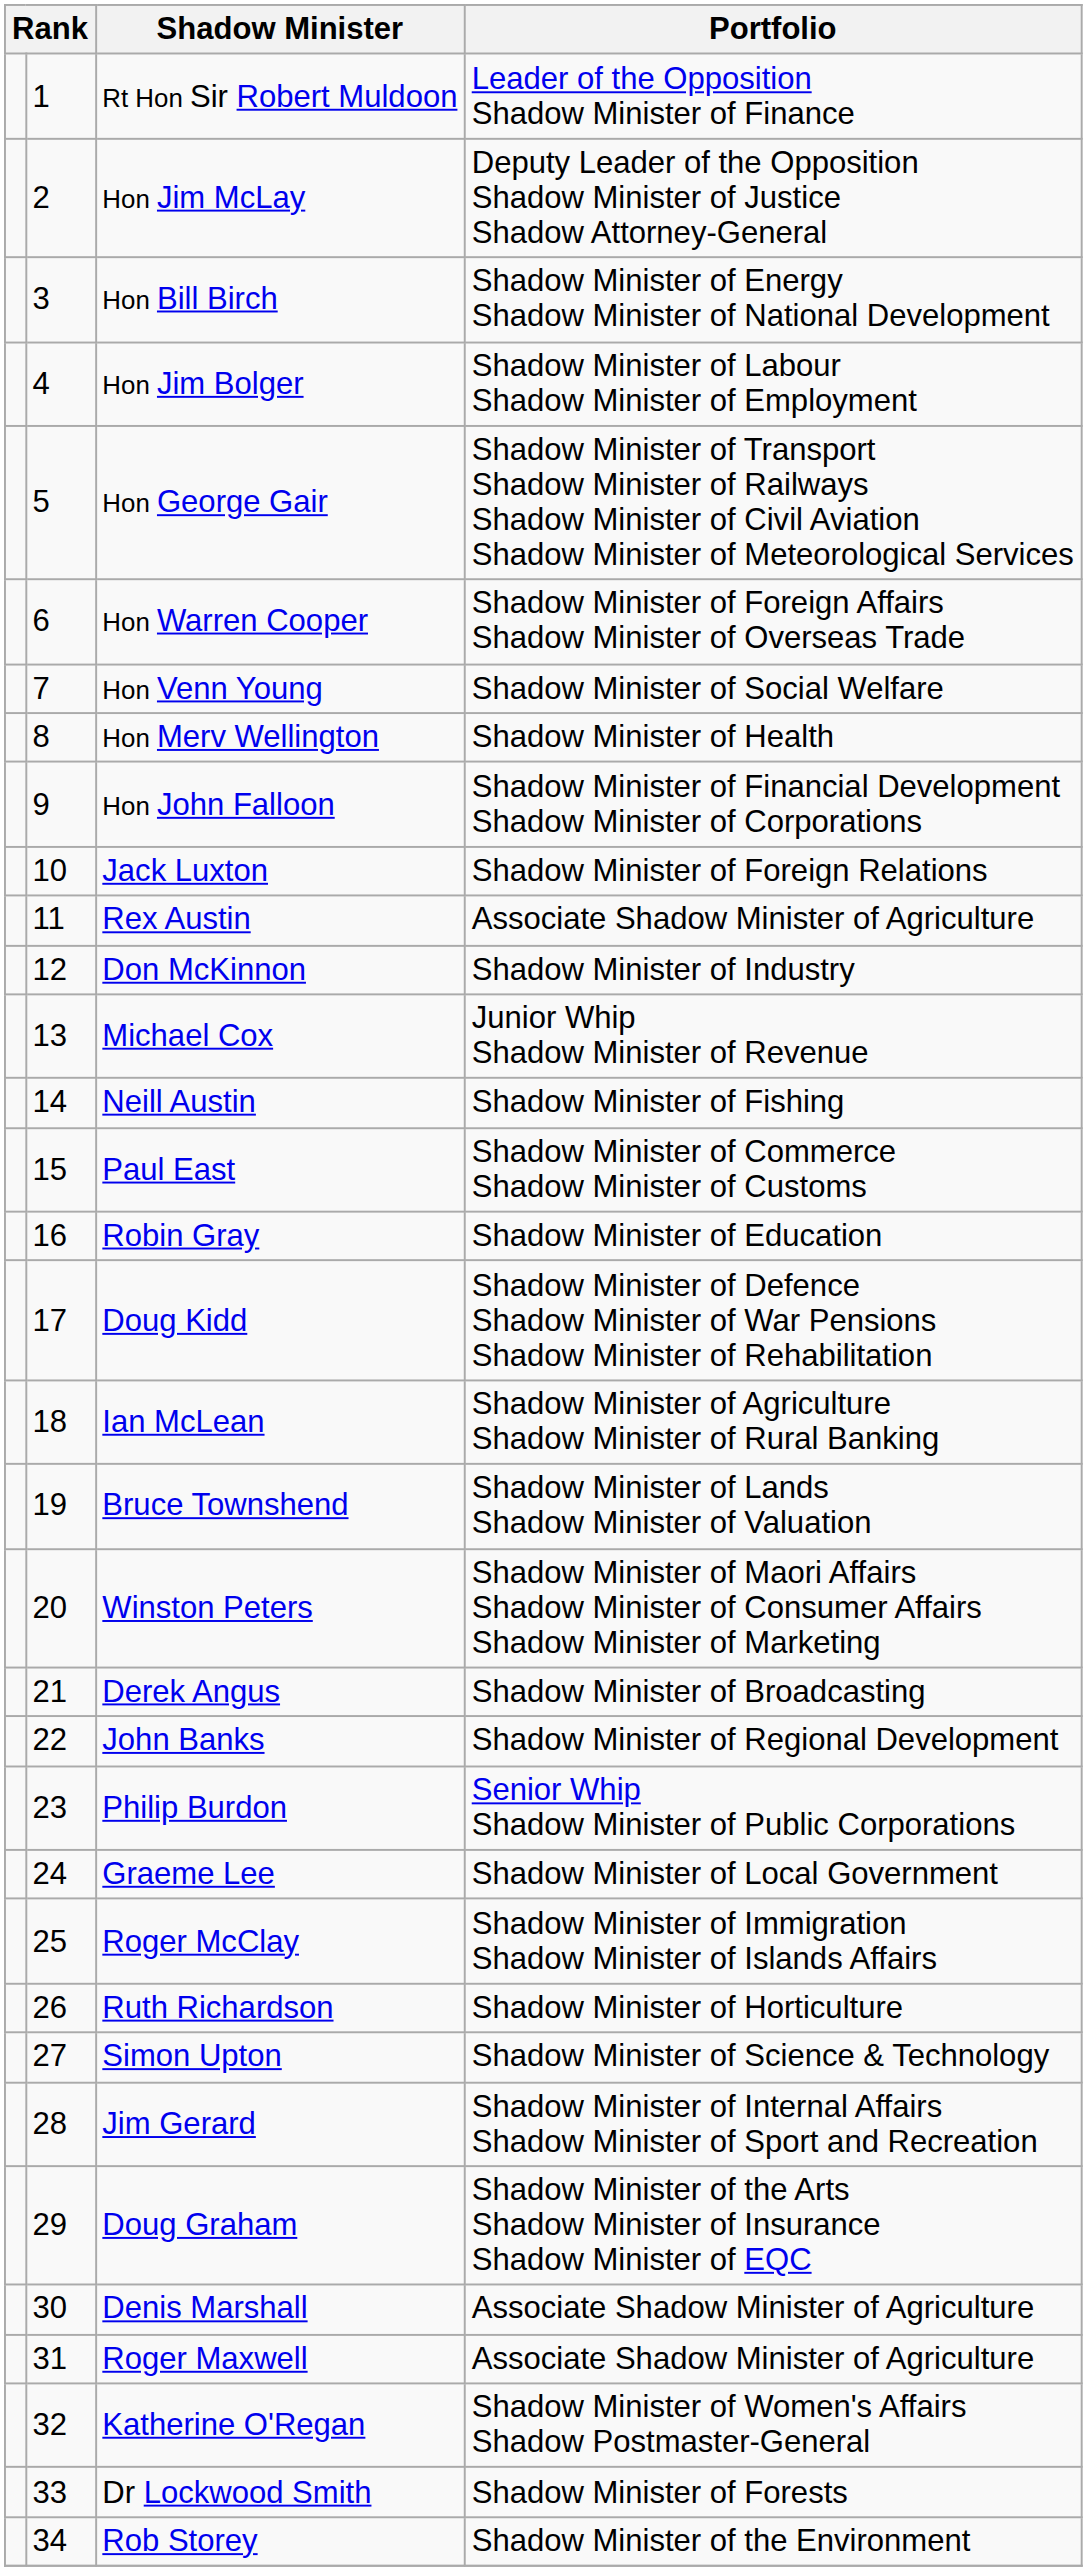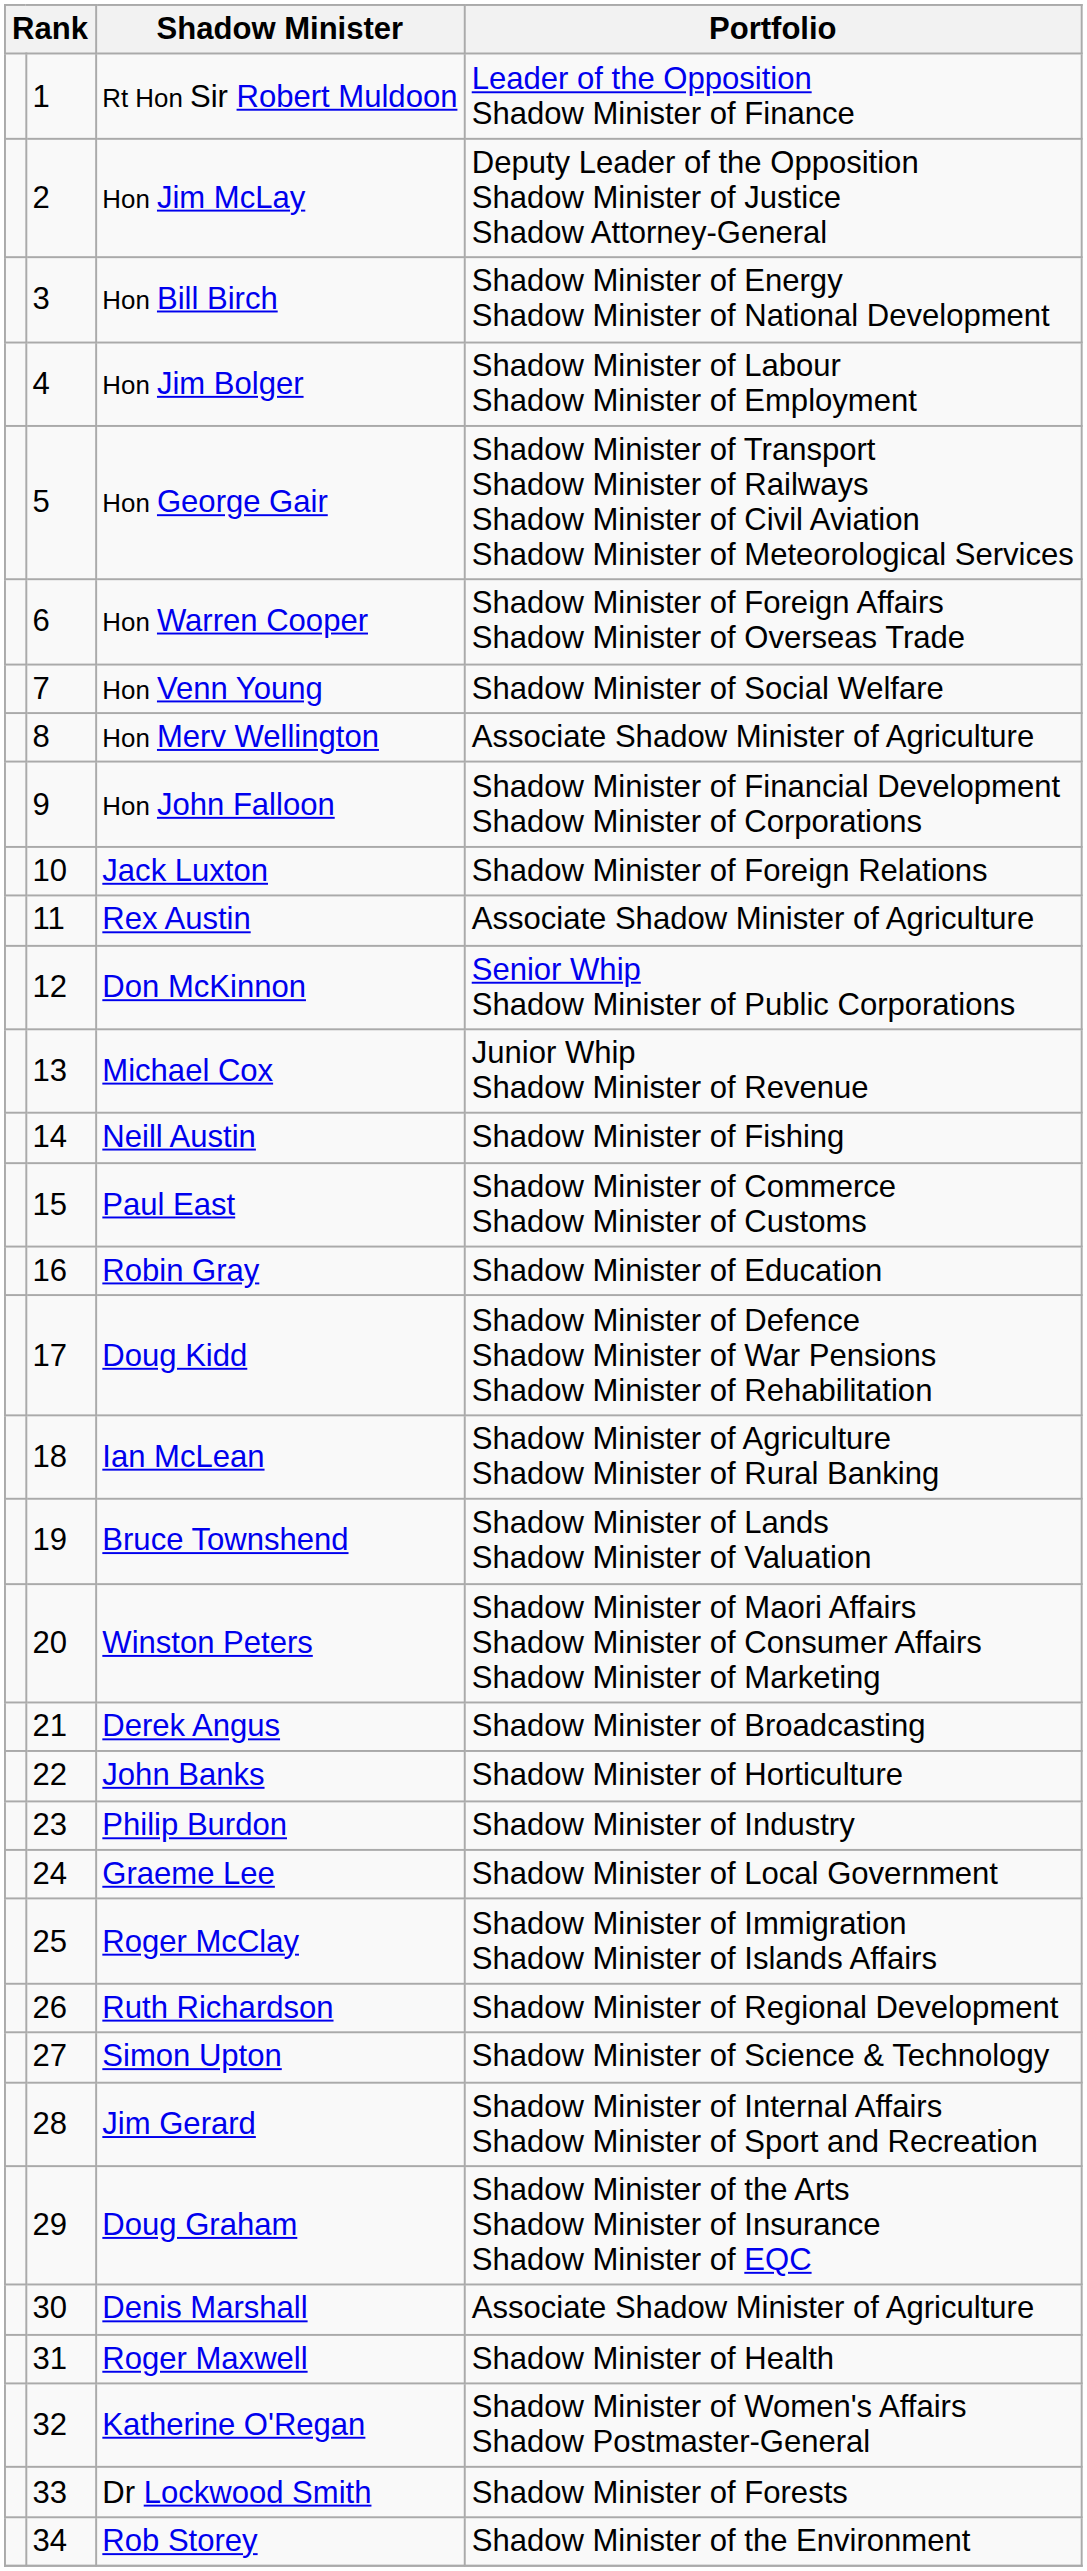Hon Merv Wellington | Portfolio: Shadow Minister of Health -> Associate Shadow Minister of Agriculture
Don McKinnon | Portfolio: Shadow Minister of Industry -> Senior Whip Shadow Minister of Public Corporations
John Banks | Portfolio: Shadow Minister of Regional Development -> Shadow Minister of Horticulture
Philip Burdon | Portfolio: Senior Whip Shadow Minister of Public Corporations -> Shadow Minister of Industry
Ruth Richardson | Portfolio: Shadow Minister of Horticulture -> Shadow Minister of Regional Development
Roger Maxwell | Portfolio: Associate Shadow Minister of Agriculture -> Shadow Minister of Health
